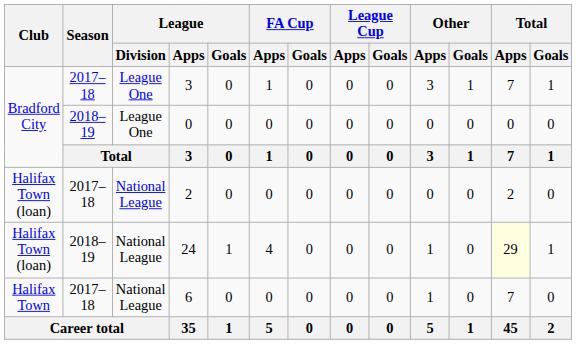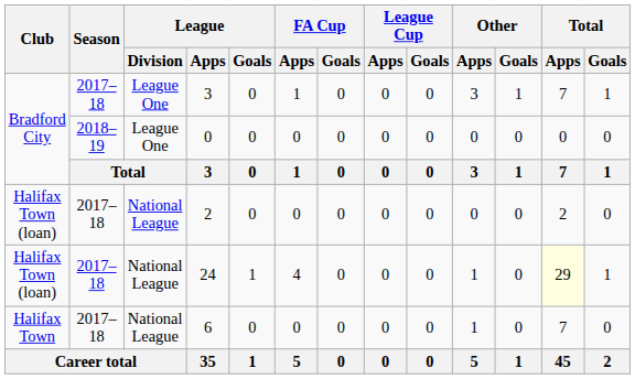24 | Season: 2018–19 -> 2017–18
